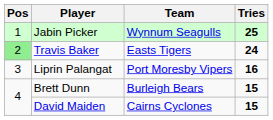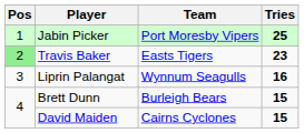Jabin Picker | Team: Wynnum Seagulls -> Port Moresby Vipers
Travis Baker | Tries: 24 -> 23
Liprin Palangat | Team: Port Moresby Vipers -> Wynnum Seagulls
